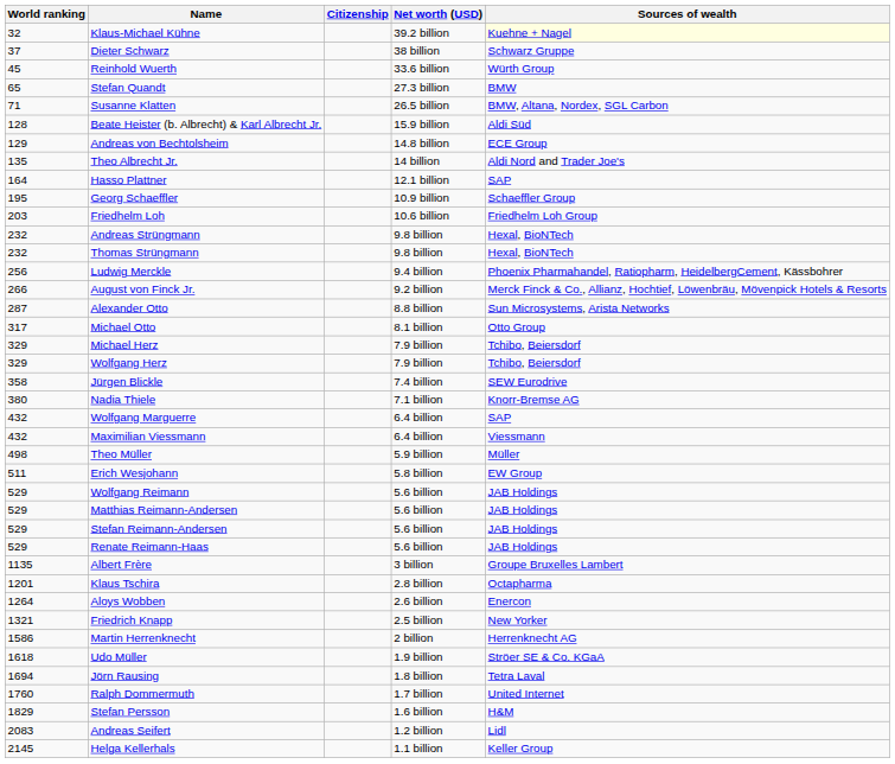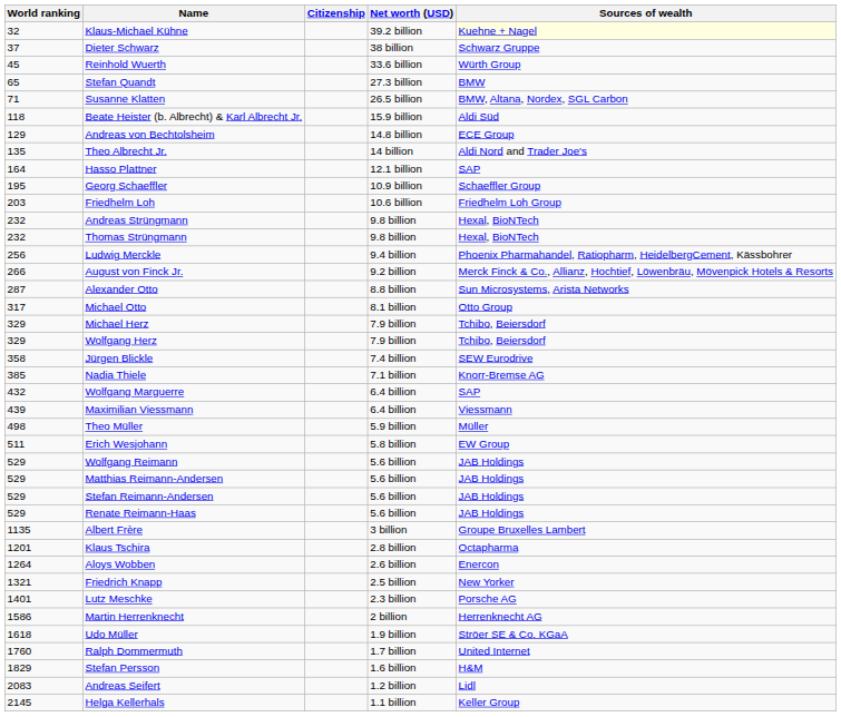Beate Heister (b. Albrecht) & Karl Albrecht Jr. | World ranking: 128 -> 118
Nadia Thiele | World ranking: 380 -> 385
Maximilian Viessmann | World ranking: 432 -> 439
+ row: 1401 | Lutz Meschke | 2.3 billion | Porsche AG
- row: 1694 | Jörn Rausing | 1.8 billion | Tetra Laval
